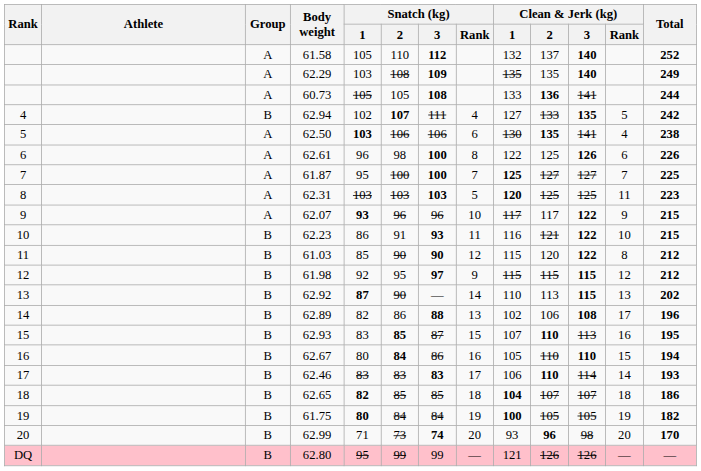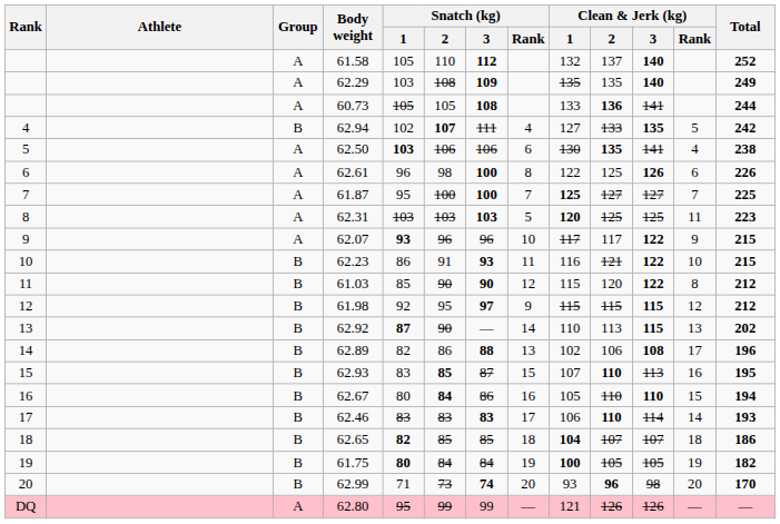62.80 | Group: B -> A
